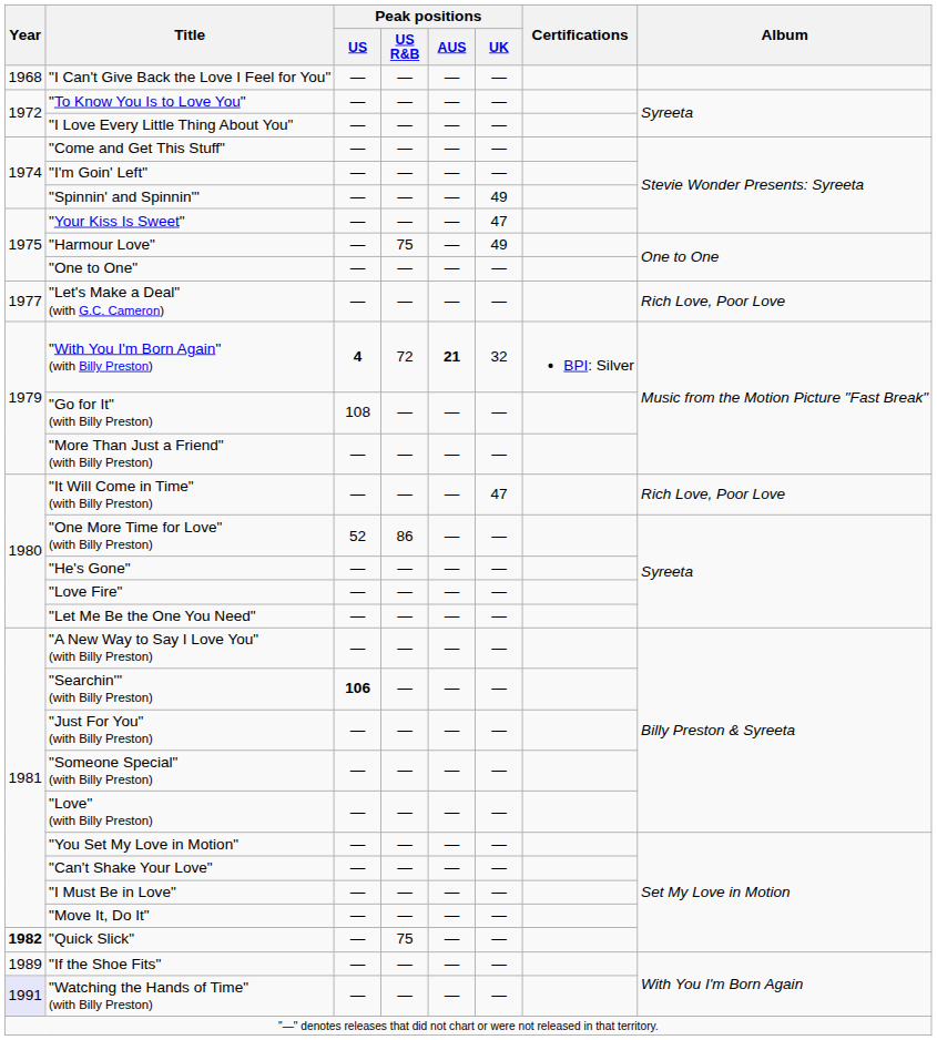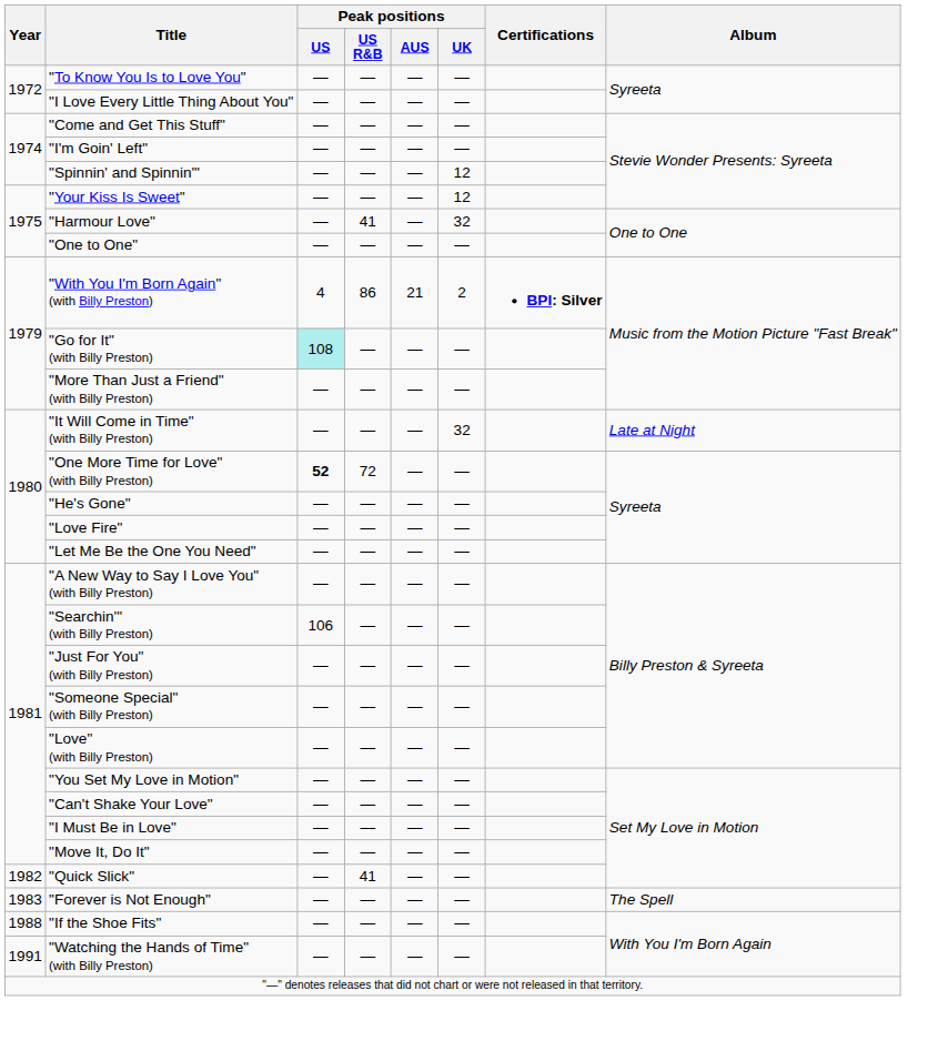- row: 1968 | "I Can't Give Back the Love I Feel for You" | — | — | — | —
"Spinnin' and Spinnin'" | Peak positions / UK: 49 -> 12
"Your Kiss Is Sweet" | Peak positions / UK: 47 -> 12
"Harmour Love" | Peak positions / US R&B: 75 -> 41
"Harmour Love" | Peak positions / UK: 49 -> 32
- row: 1977 | "Let's Make a Deal" (with G.C. Cameron) | — | — | — | — | Rich Love, Poor Love
"With You I'm Born Again" (with Billy Preston) | Peak positions / US: bold -> normal
"With You I'm Born Again" (with Billy Preston) | Peak positions / US R&B: 72 -> 86
"With You I'm Born Again" (with Billy Preston) | Peak positions / AUS: bold -> normal
"With You I'm Born Again" (with Billy Preston) | Peak positions / UK: 32 -> 2
"With You I'm Born Again" (with Billy Preston) | Certifications: normal -> bold
"Go for It" (with Billy Preston) | Peak positions / US: no background -> paleturquoise background
"It Will Come in Time" (with Billy Preston) | Peak positions / UK: 47 -> 32
"It Will Come in Time" (with Billy Preston) | Album: Rich Love, Poor Love -> Late at Night
"One More Time for Love" (with Billy Preston) | Peak positions / US: normal -> bold
"One More Time for Love" (with Billy Preston) | Peak positions / US R&B: 86 -> 72
"Searchin'" (with Billy Preston) | Peak positions / US: bold -> normal
"Quick Slick" | Year: bold -> normal
"Quick Slick" | Peak positions / US R&B: 75 -> 41
+ row: 1983 | "Forever is Not Enough" | — | — | — | — | The Spell
"If the Shoe Fits" | Year: 1989 -> 1988
"Watching the Hands of Time" (with Billy Preston) | Year: lavender background -> no background
